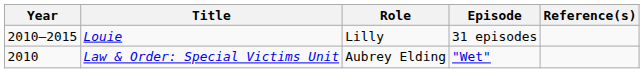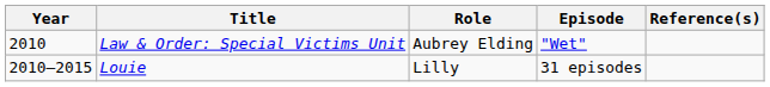rows swapped: Law & Order: Special Victims Unit <-> Louie
